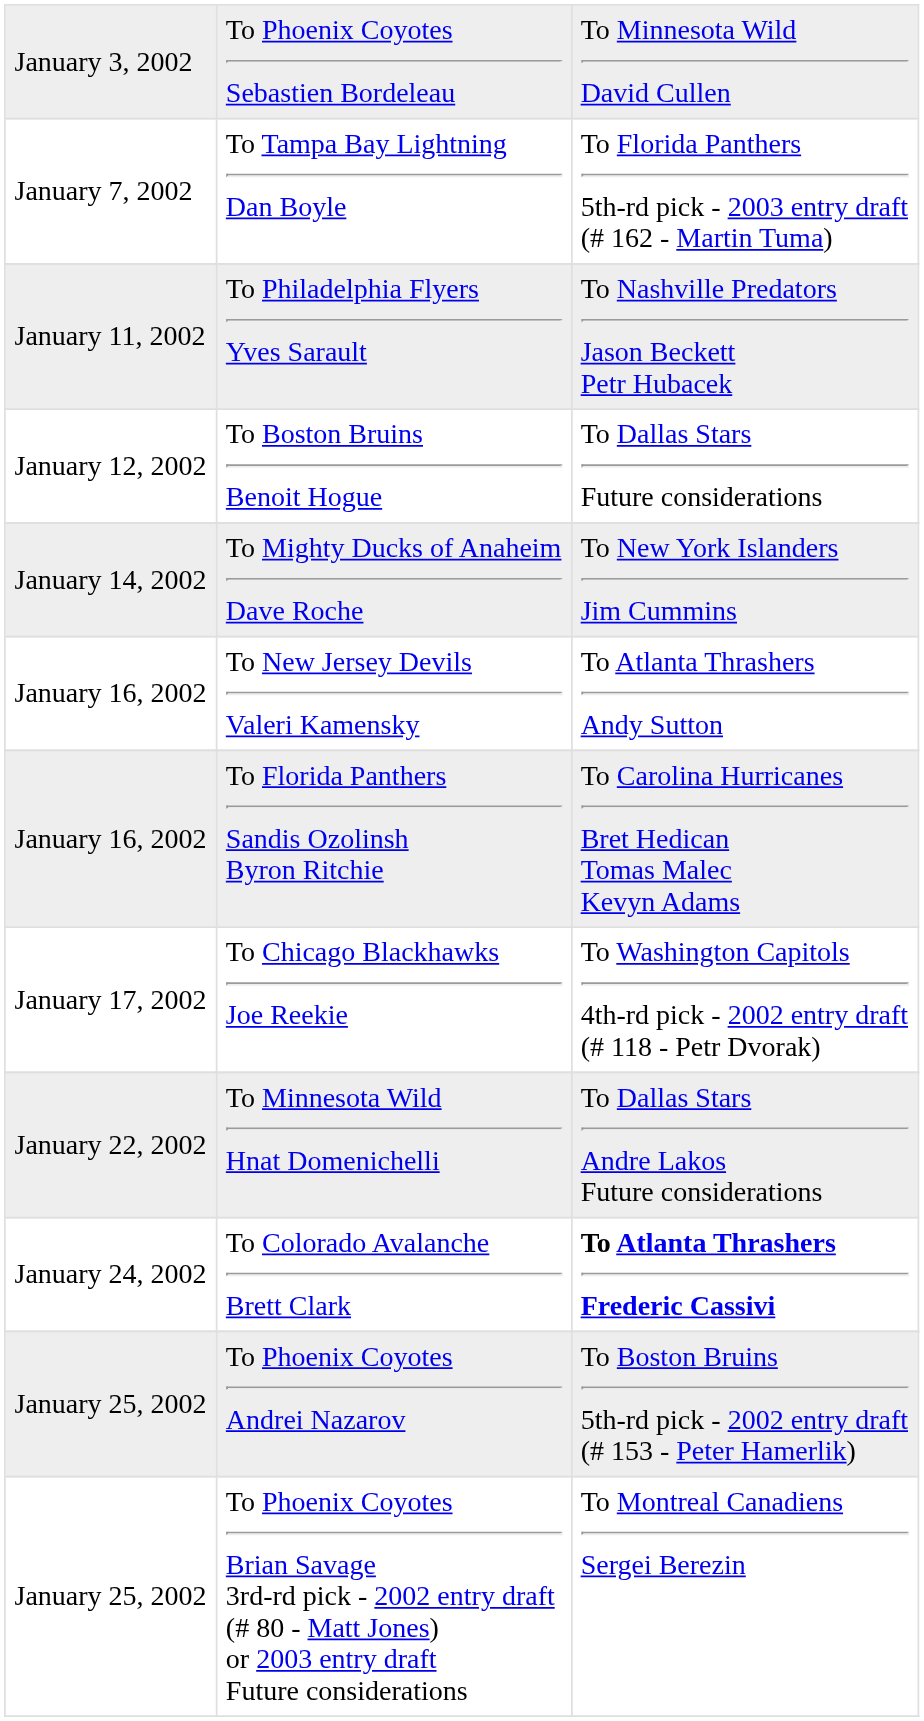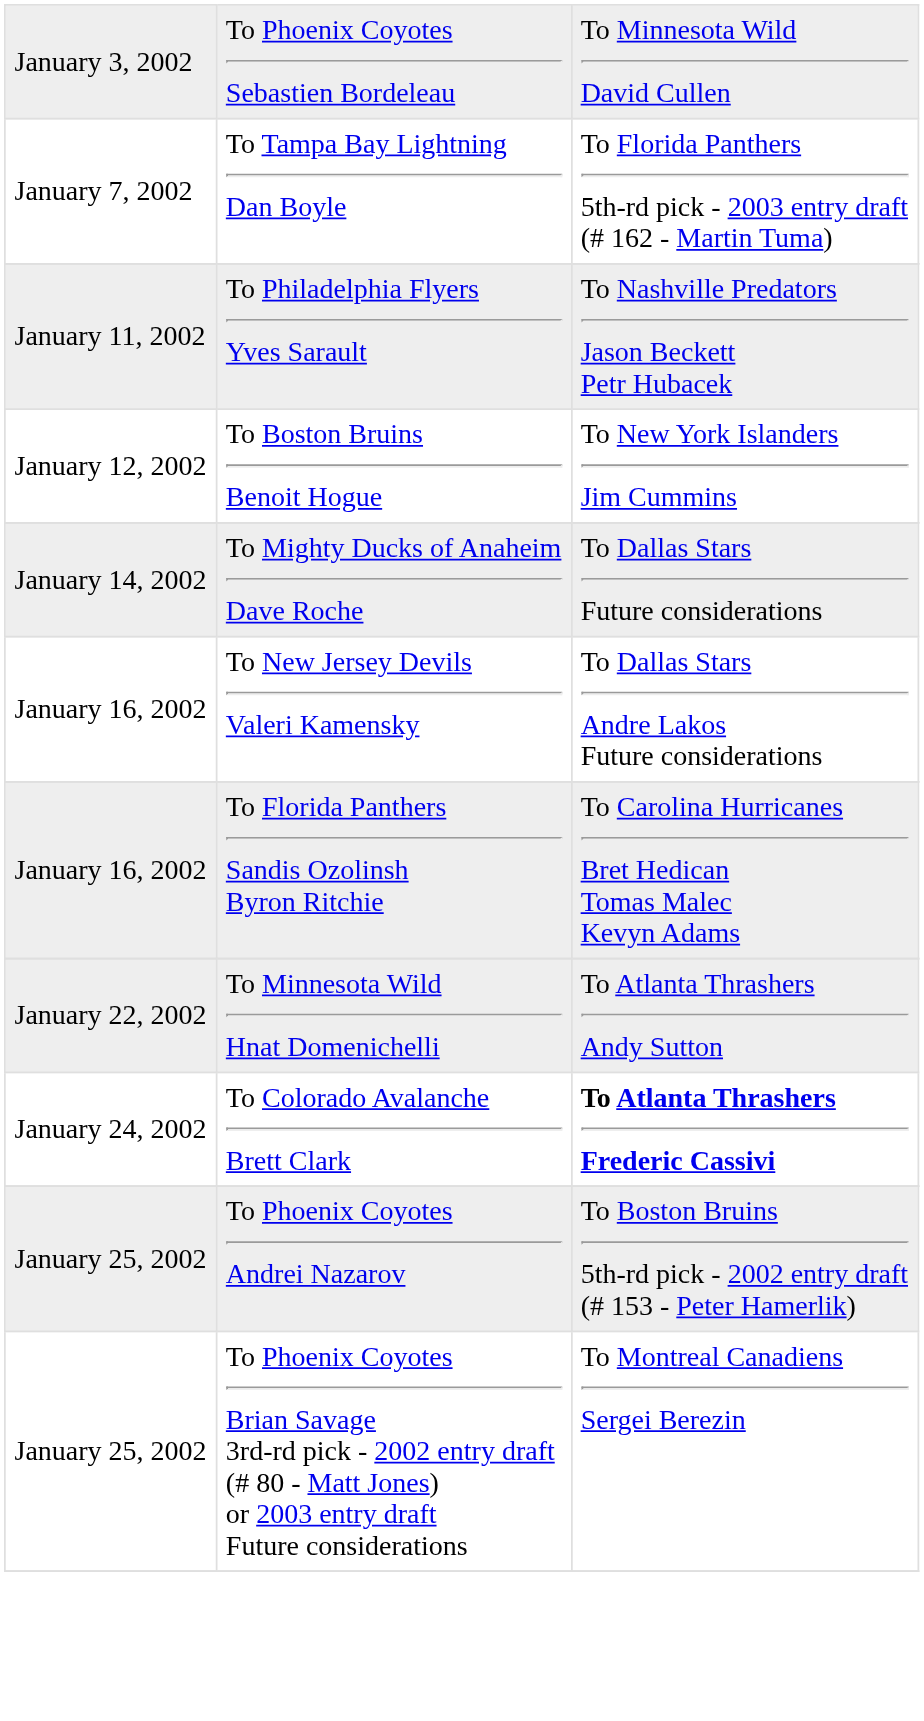To Boston Bruins Benoit Hogue | column 3: To Dallas Stars Future considerations -> To New York Islanders Jim Cummins
To Mighty Ducks of Anaheim Dave Roche | column 3: To New York Islanders Jim Cummins -> To Dallas Stars Future considerations
To New Jersey Devils Valeri Kamensky | column 3: To Atlanta Thrashers Andy Sutton -> To Dallas Stars Andre Lakos Future considerations
- row: January 17, 2002 | To Chicago Blackhawks Joe Reekie | To Washington Capitols 4th-rd pick - 2002 entry draft (# 118 - Petr Dvorak)
To Minnesota Wild Hnat Domenichelli | column 3: To Dallas Stars Andre Lakos Future considerations -> To Atlanta Thrashers Andy Sutton
